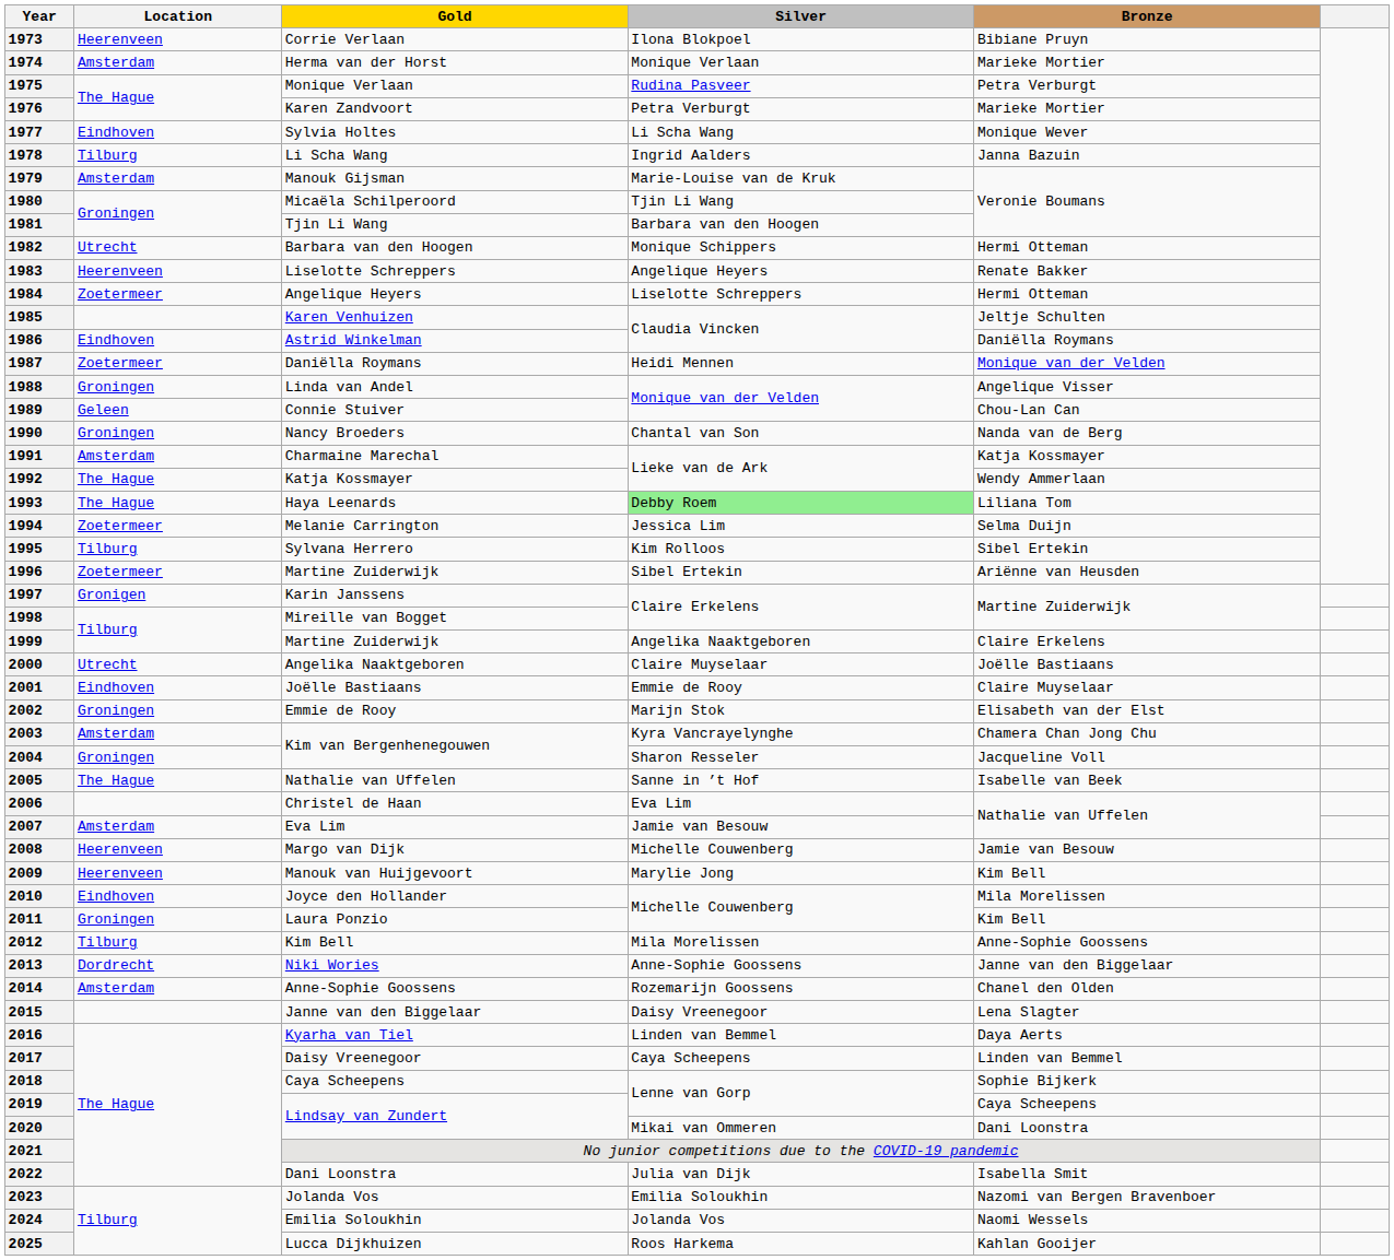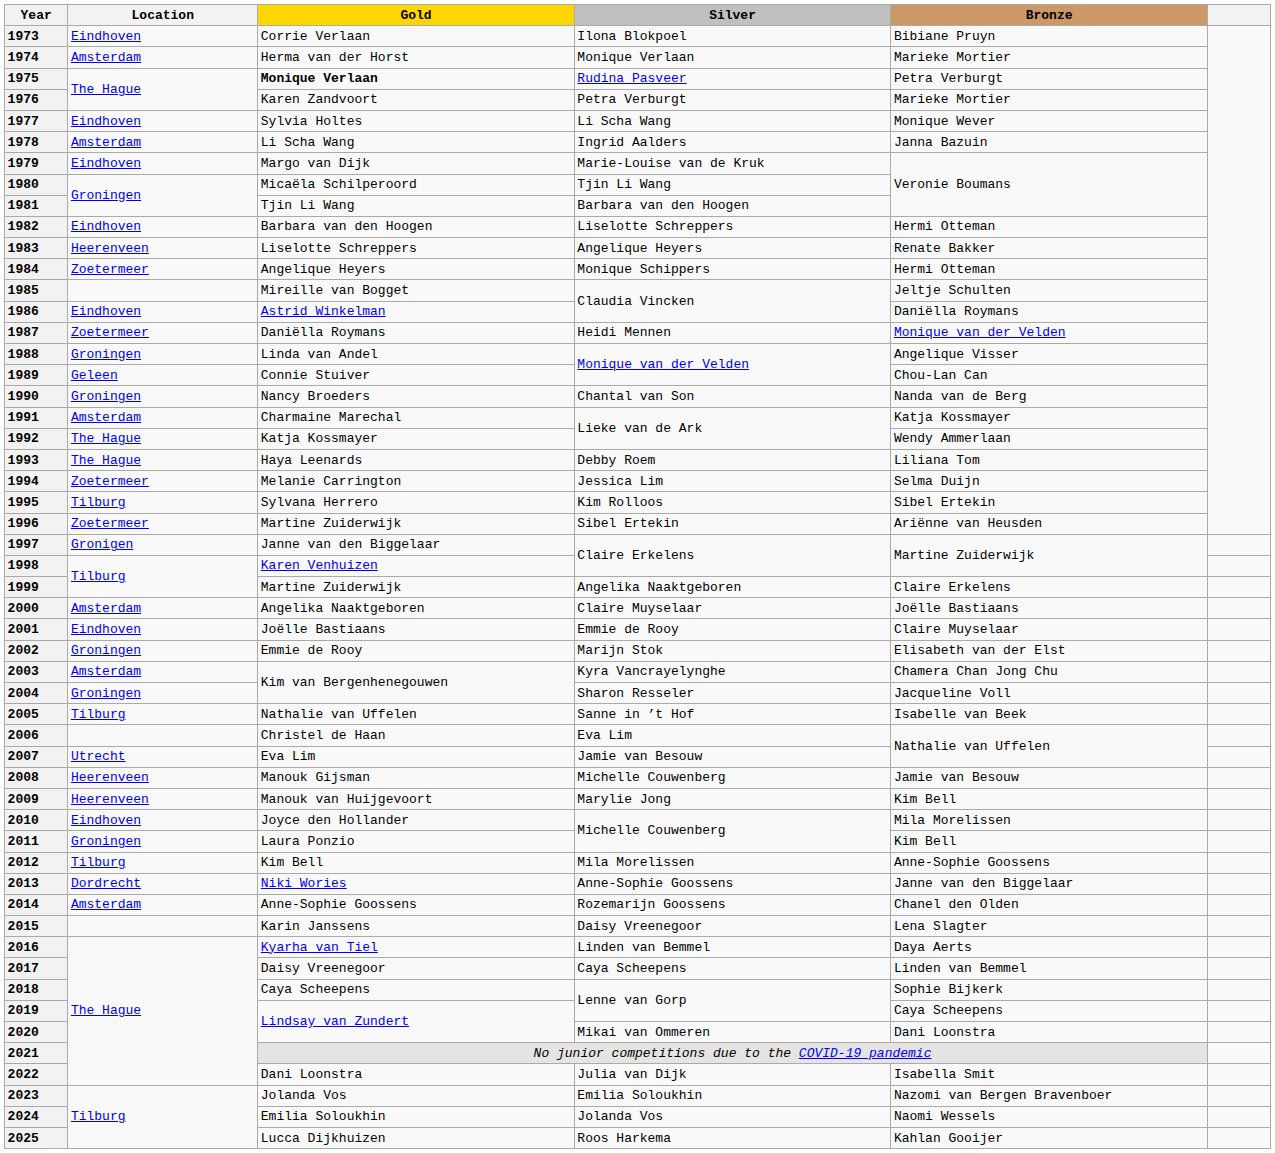1973 | Location: Heerenveen -> Eindhoven
1975 | Gold: normal -> bold
1978 | Location: Tilburg -> Amsterdam
1979 | Location: Amsterdam -> Eindhoven
1979 | Gold: Manouk Gijsman -> Margo van Dijk
1982 | Location: Utrecht -> Eindhoven
1982 | Silver: Monique Schippers -> Liselotte Schreppers
1984 | Silver: Liselotte Schreppers -> Monique Schippers
1985 | Gold: Karen Venhuizen -> Mireille van Bogget
1993 | Silver: lightgreen background -> no background
1997 | Gold: Karin Janssens -> Janne van den Biggelaar
1998 | Gold: Mireille van Bogget -> Karen Venhuizen
2000 | Location: Utrecht -> Amsterdam
2005 | Location: The Hague -> Tilburg
2007 | Location: Amsterdam -> Utrecht
2008 | Gold: Margo van Dijk -> Manouk Gijsman
2015 | Gold: Janne van den Biggelaar -> Karin Janssens
